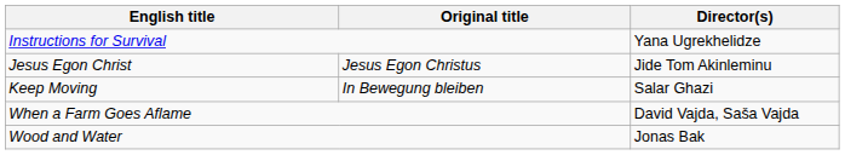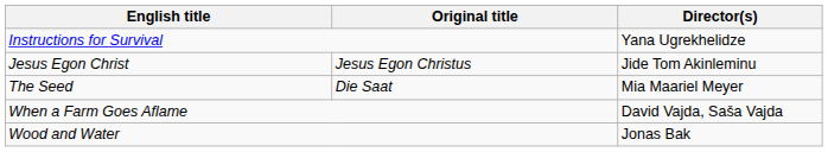- row: Keep Moving | In Bewegung bleiben | Salar Ghazi
+ row: The Seed | Die Saat | Mia Maariel Meyer
